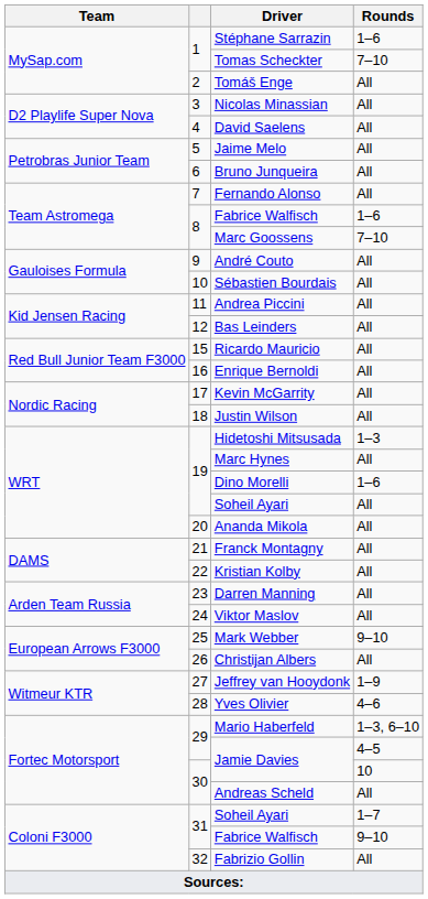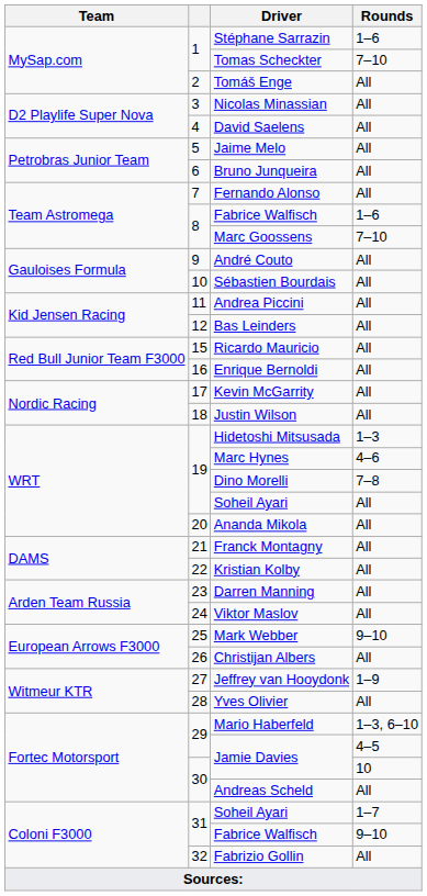Marc Hynes | Rounds: All -> 4–6
Dino Morelli | Rounds: 1–6 -> 7–8
Yves Olivier | Rounds: 4–6 -> All
